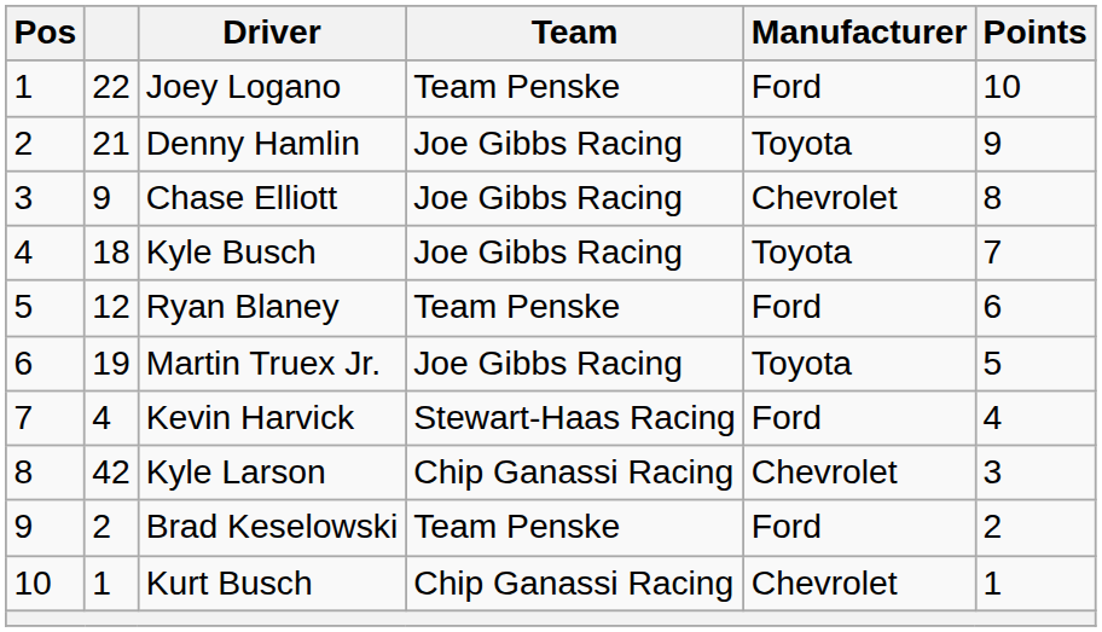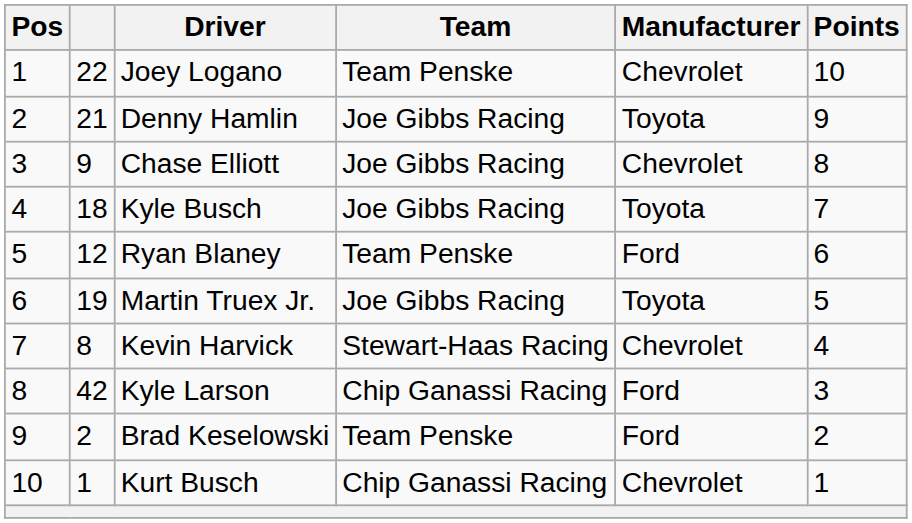Joey Logano | Manufacturer: Ford -> Chevrolet
Kevin Harvick | column 2: 4 -> 8
Kevin Harvick | Manufacturer: Ford -> Chevrolet
Kyle Larson | Manufacturer: Chevrolet -> Ford
